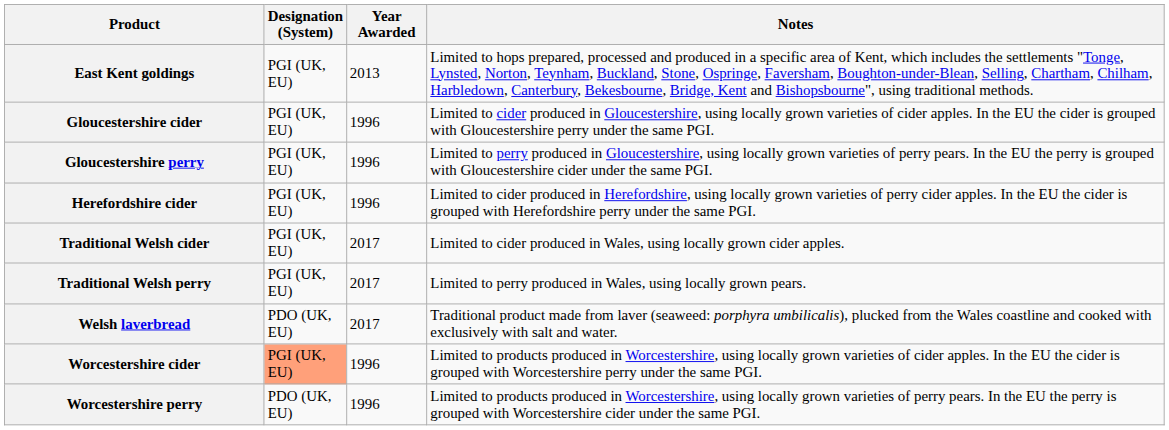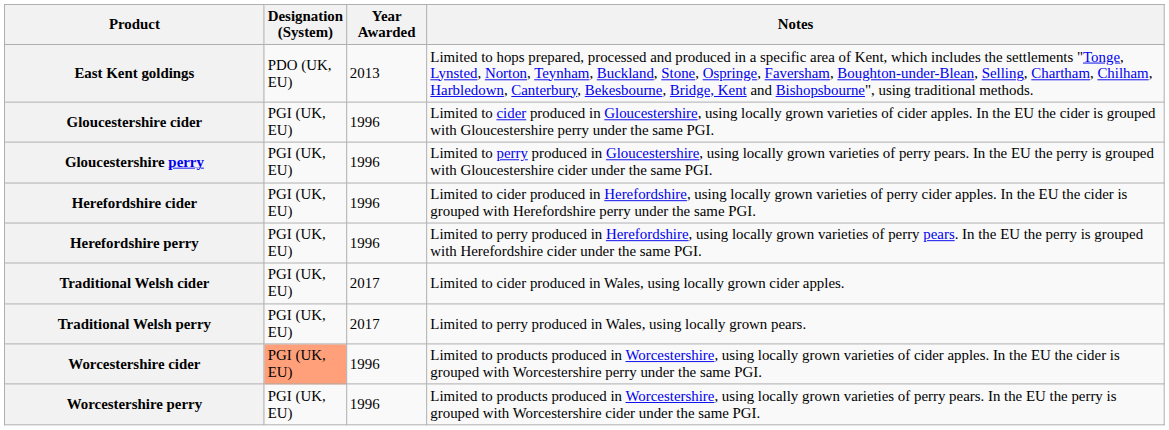East Kent goldings | Designation (System): PGI (UK, EU) -> PDO (UK, EU)
+ row: Herefordshire perry | PGI (UK, EU) | 1996 | Limited to perry produced in Herefordshire, using locally grown varieties of perry pears. In the EU the perry is grouped with Herefordshire cider under the same PGI.
- row: Welsh laverbread | PDO (UK, EU) | 2017 | Traditional product made from laver (seaweed: porphyra umbilicalis), plucked from the Wales coastline and cooked with exclusively with salt and water.
Worcestershire perry | Designation (System): PDO (UK, EU) -> PGI (UK, EU)
